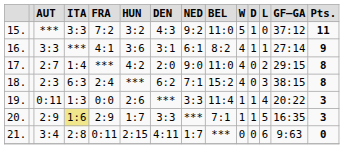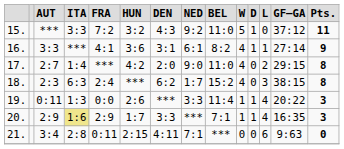18. | NED: 7:1 -> 1:7
20. | L: 5 -> 4
21. | NED: 1:7 -> 7:1
